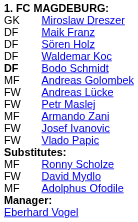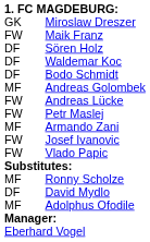Maik Franz | column 1: DF -> FW
Bodo Schmidt | column 1: bold -> normal
David Mydlo | column 1: FW -> DF
